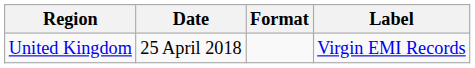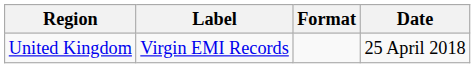columns swapped: Date <-> Label
